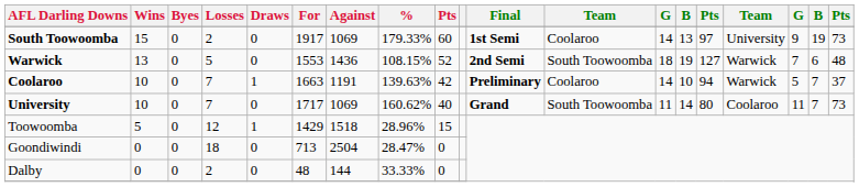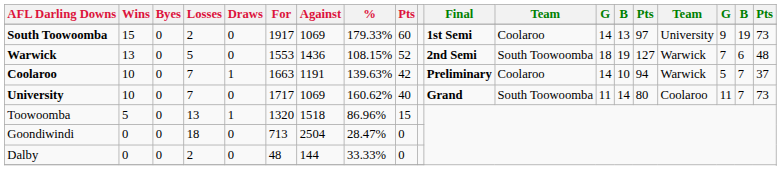Toowoomba | Losses: 12 -> 13
Toowoomba | For: 1429 -> 1320
Toowoomba | %: 28.96% -> 86.96%
